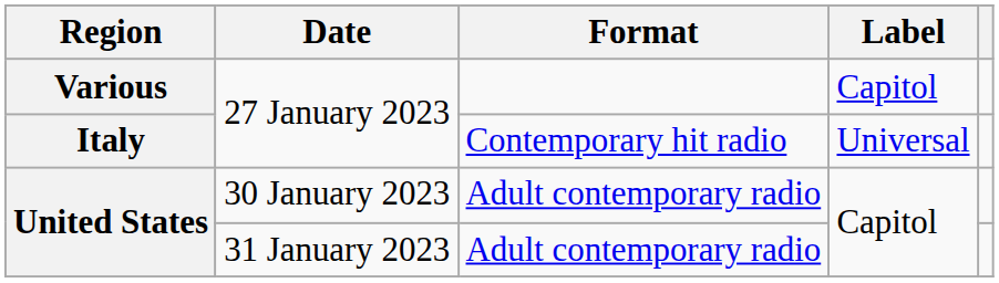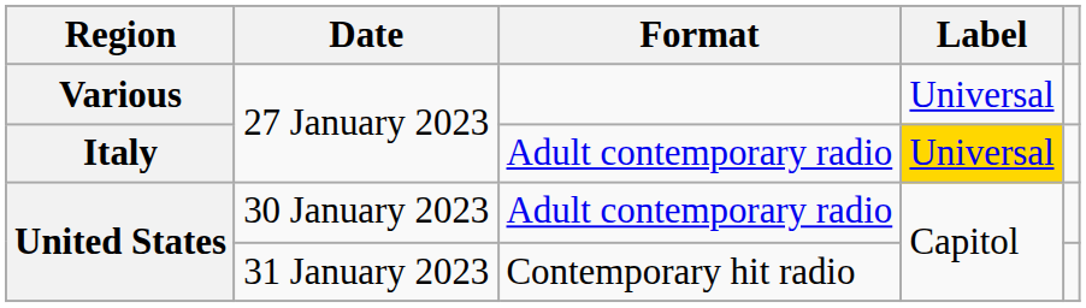Various | Label: Capitol -> Universal
Italy | Format: Contemporary hit radio -> Adult contemporary radio
Italy | Label: no background -> gold background
United States / 31 January 2023 | Format: Adult contemporary radio -> Contemporary hit radio
